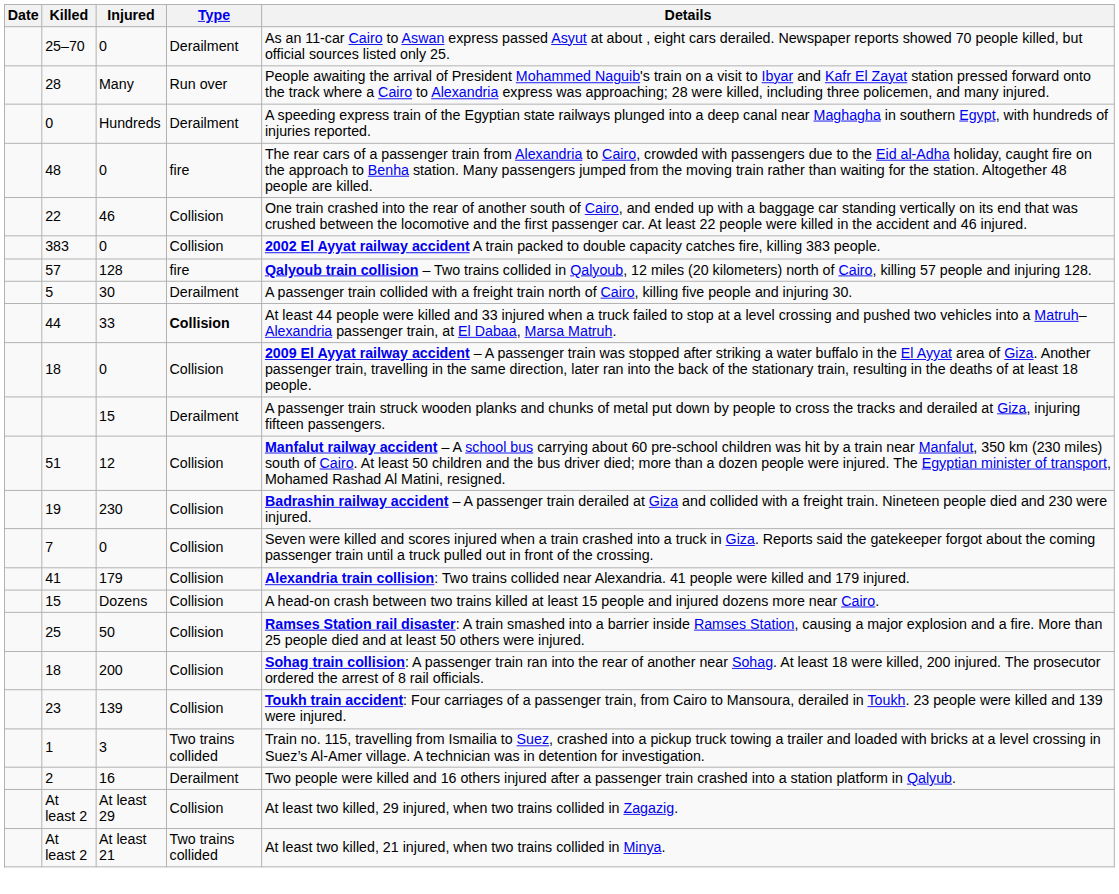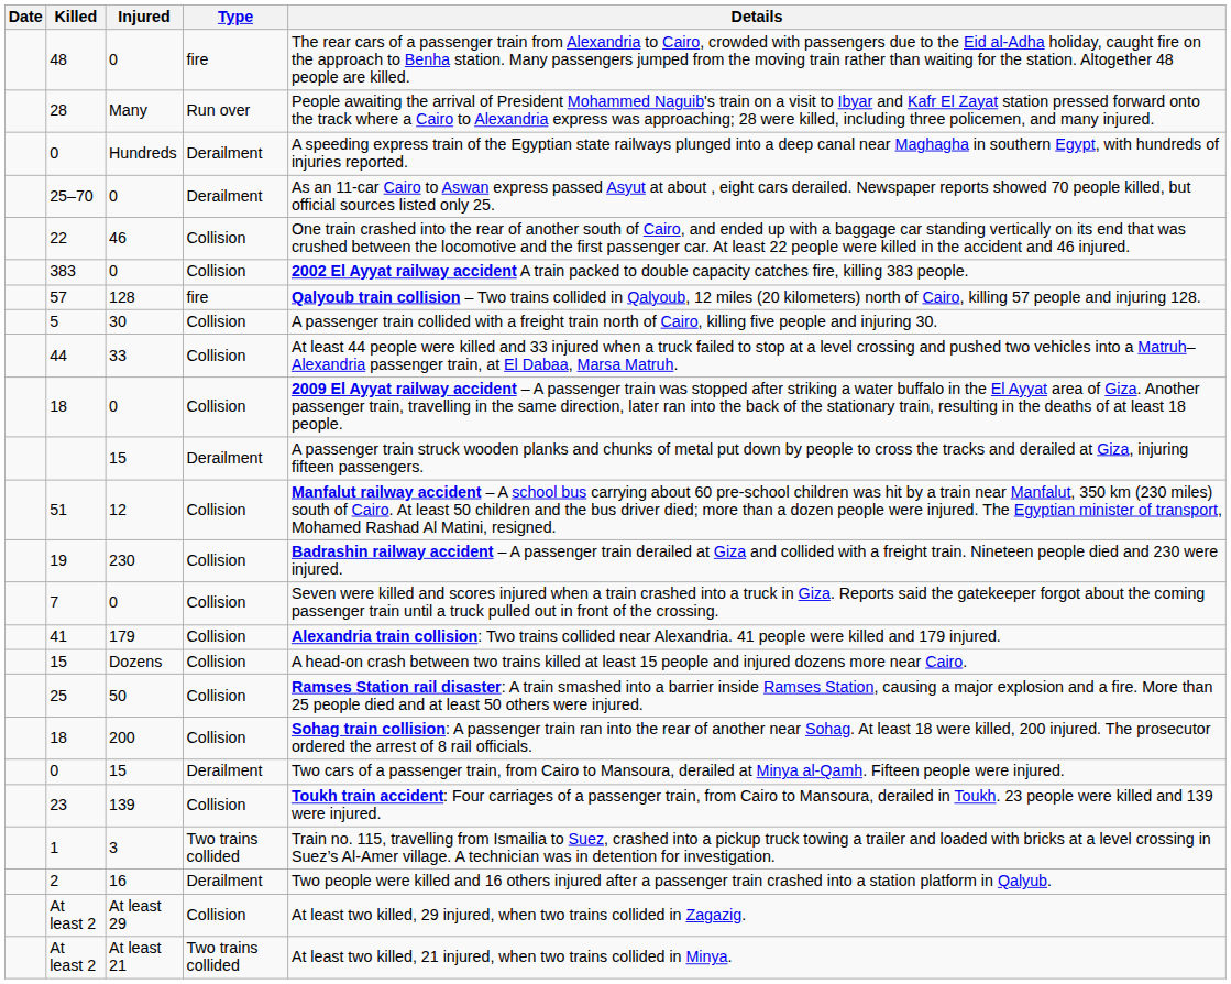rows swapped: 48 <-> 25–70
5 | Type: Derailment -> Collision
44 | Type: bold -> normal
+ row: 0 | 15 | Derailment | Two cars of a passenger train, from Cairo to Mansoura, derailed at Minya al-Qamh. Fifteen people were injured.
